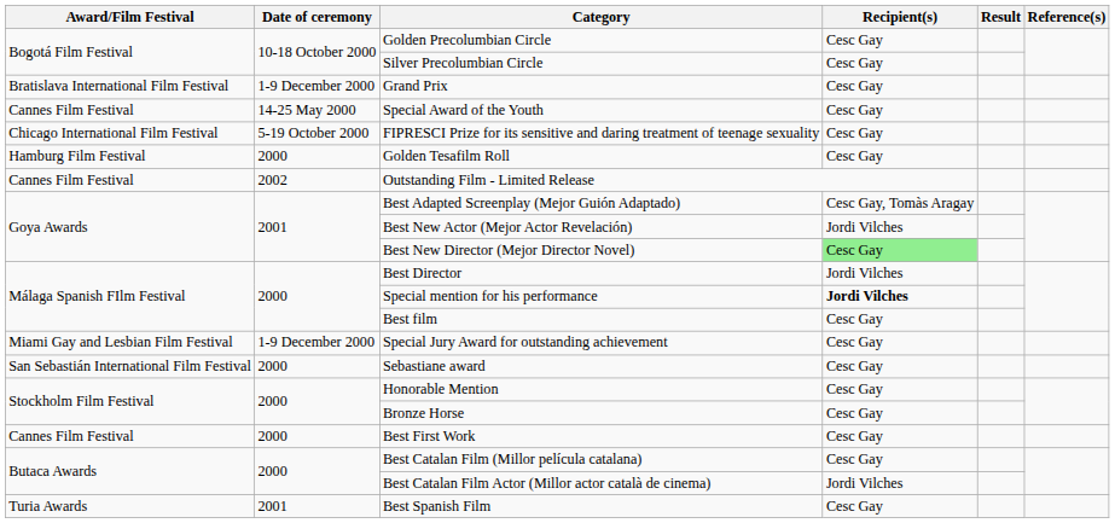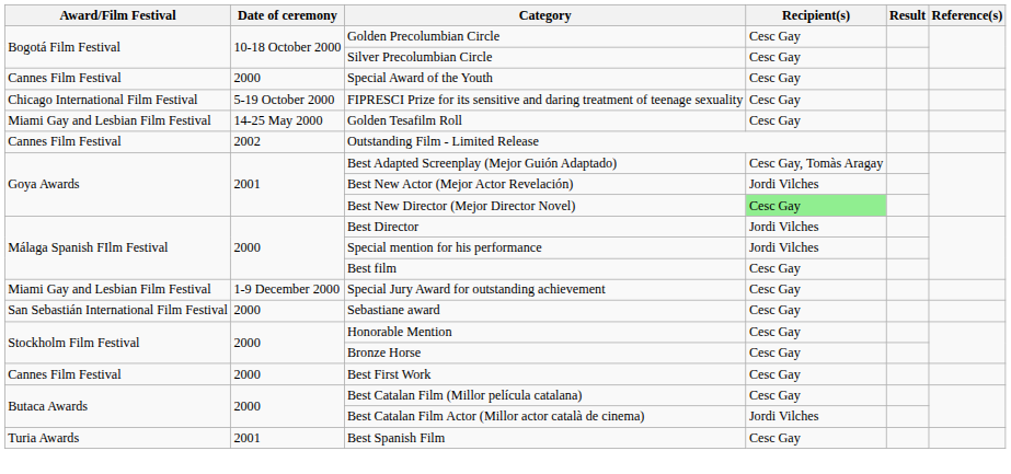- row: Bratislava International Film Festival | 1-9 December 2000 | Grand Prix | Cesc Gay
Special Award of the Youth | Date of ceremony: 14-25 May 2000 -> 2000
Golden Tesafilm Roll | Award/Film Festival: Hamburg Film Festival -> Miami Gay and Lesbian Film Festival
Golden Tesafilm Roll | Date of ceremony: 2000 -> 14-25 May 2000
Special mention for his performance | Recipient(s): bold -> normal
